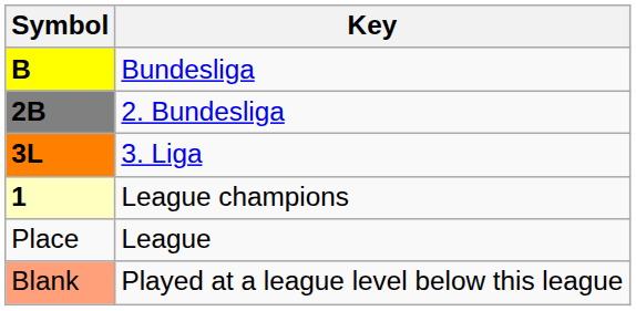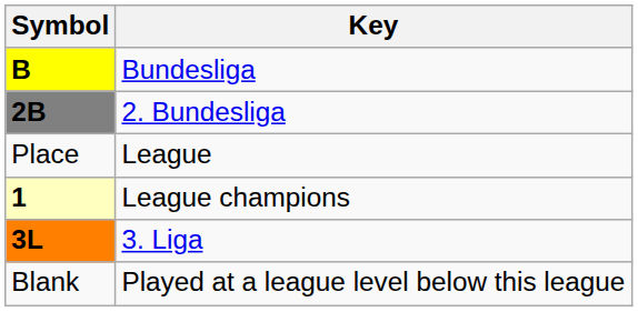rows swapped: 3. Liga <-> League
Played at a league level below this league | Symbol: lightsalmon background -> no background
